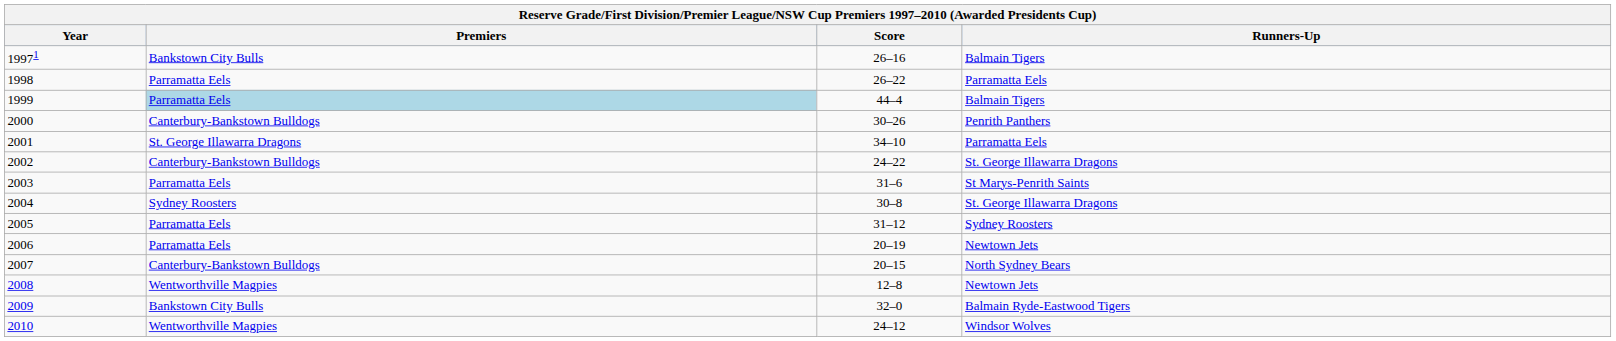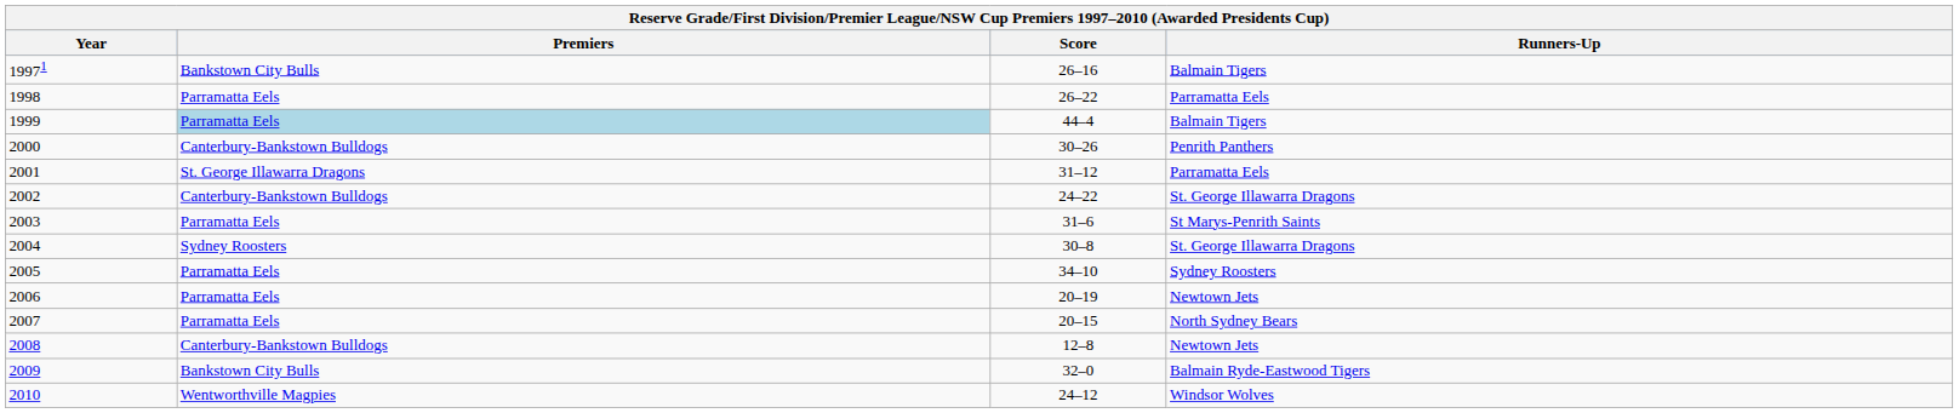2001 | Score: 34–10 -> 31–12
2005 | Score: 31–12 -> 34–10
2007 | Premiers: Canterbury-Bankstown Bulldogs -> Parramatta Eels
2008 | Premiers: Wentworthville Magpies -> Canterbury-Bankstown Bulldogs
